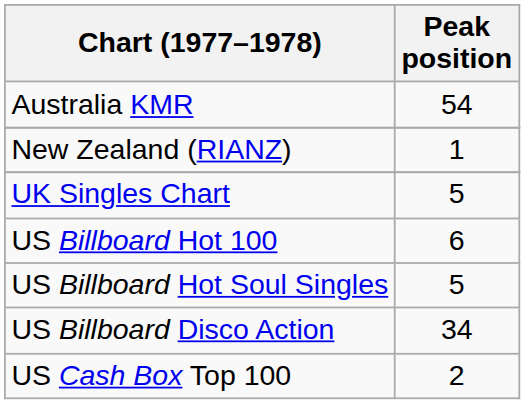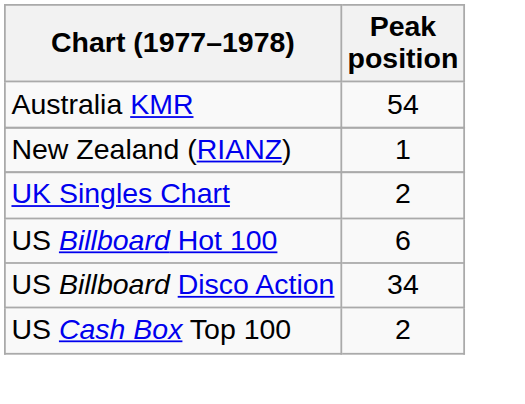UK Singles Chart | Peak position: 5 -> 2
- row: US Billboard Hot Soul Singles | 5
